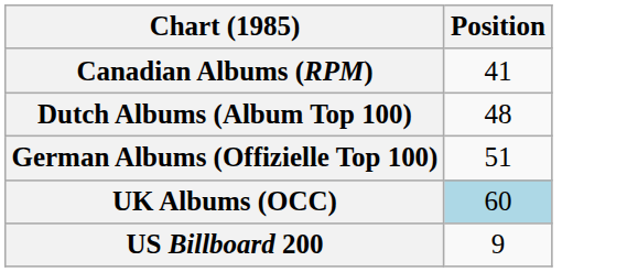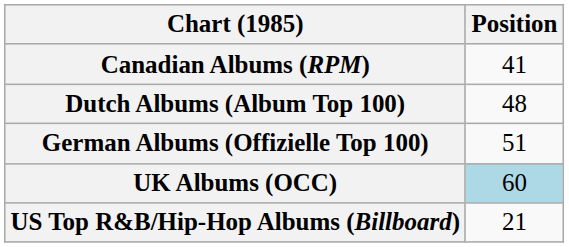- row: US Billboard 200 | 9
+ row: US Top R&B/Hip-Hop Albums (Billboard) | 21
